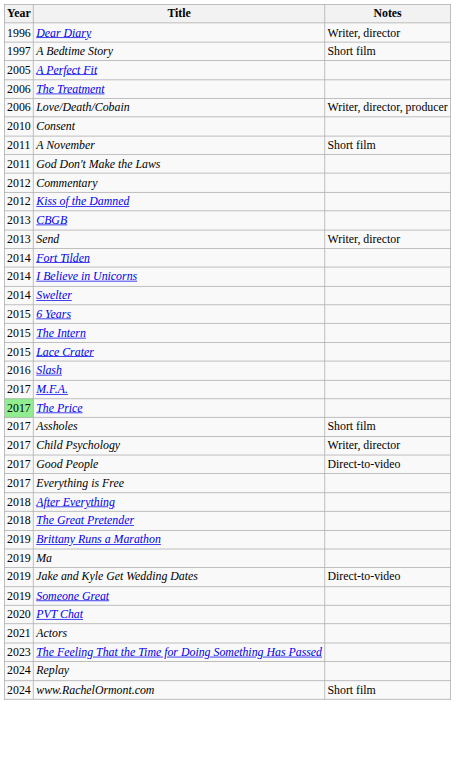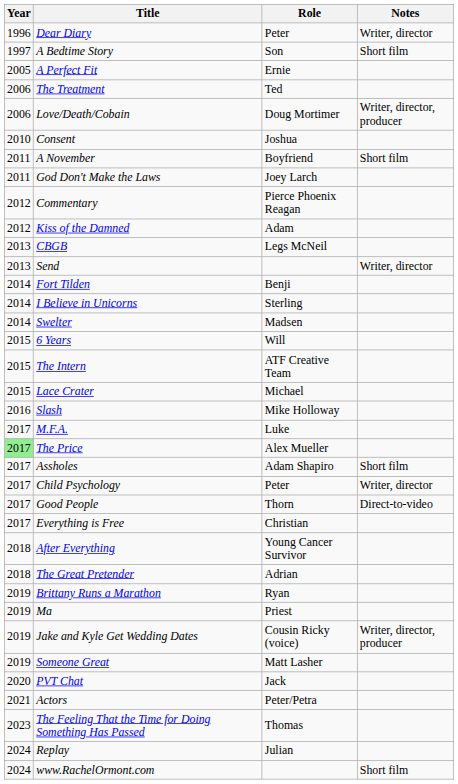+ column: Role | Peter | Son | Ernie | Ted | Doug Mortimer | Joshua | Boyfriend | Joey Larch | Pierce Phoenix Reagan | Adam | Legs McNeil | Benji | Sterling | Madsen | Will | ATF Creative Team | Michael | Mike Holloway | Luke | Alex Mueller | Adam Shapiro | Peter | Thorn | Christian | Young Cancer Survivor | Adrian | Ryan | Priest | Cousin Ricky (voice) | Matt Lasher | Jack | Peter/Petra | Thomas | Julian
Jake and Kyle Get Wedding Dates | Notes: Direct-to-video -> Writer, director, producer
